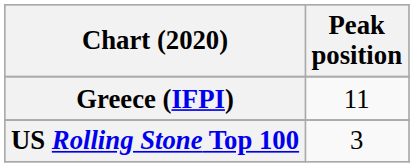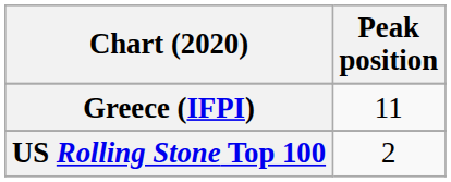US Rolling Stone Top 100 | Peak position: 3 -> 2
